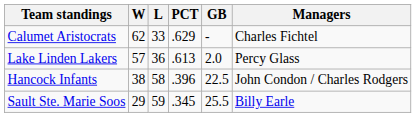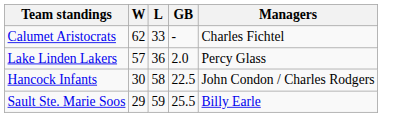- column: PCT | .629 | .613 | .396 | .345
Hancock Infants | W: 38 -> 30
